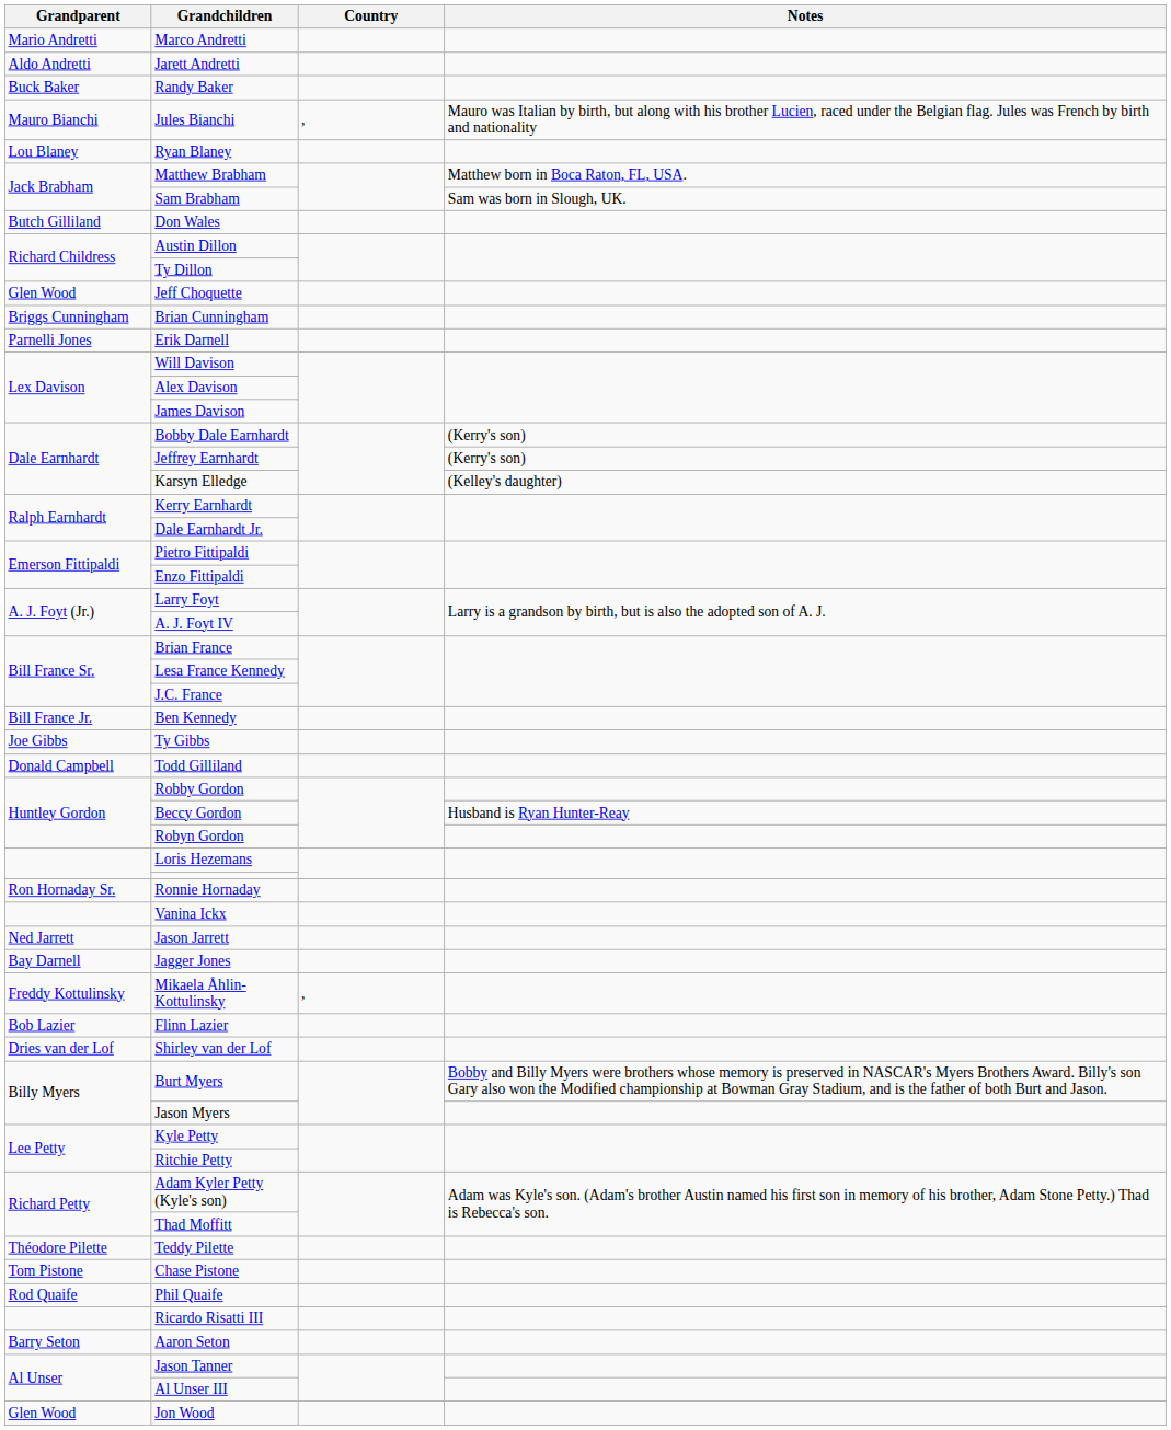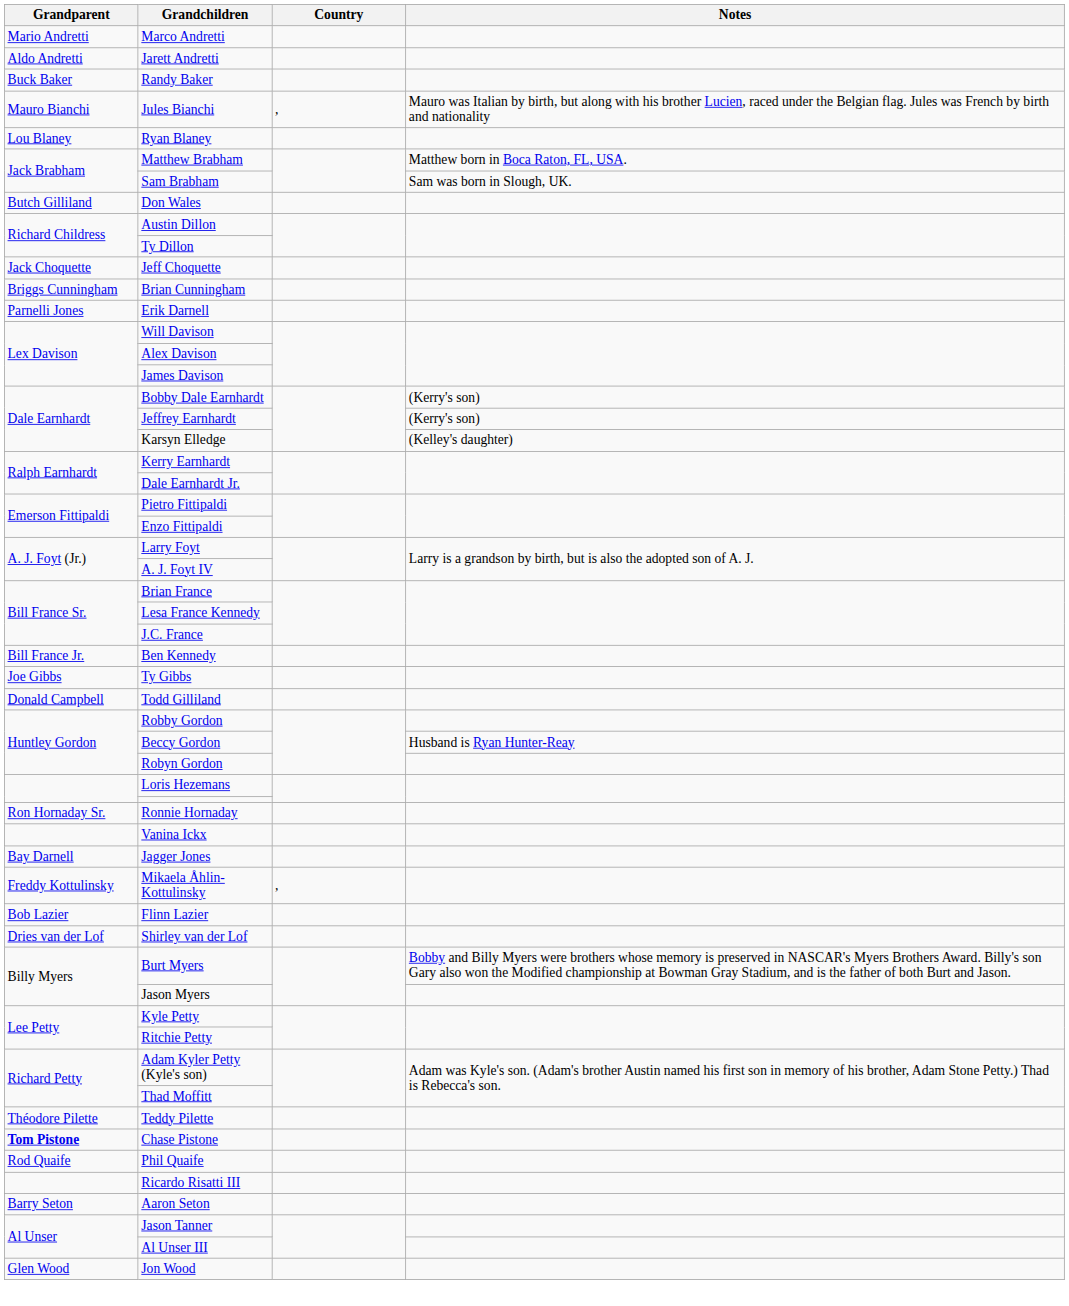Jeff Choquette | Grandparent: Glen Wood -> Jack Choquette
- row: Ned Jarrett | Jason Jarrett
Chase Pistone | Grandparent: normal -> bold
